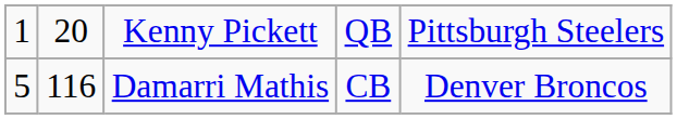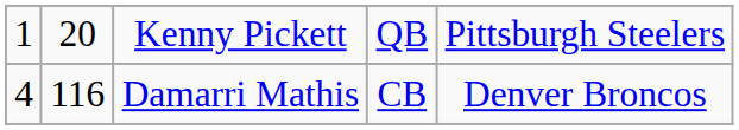Damarri Mathis | column 1: 5 -> 4
